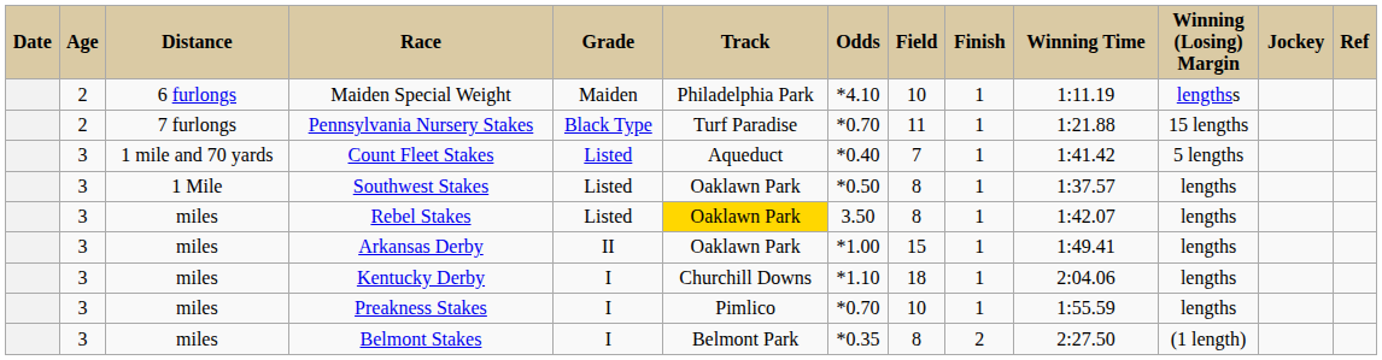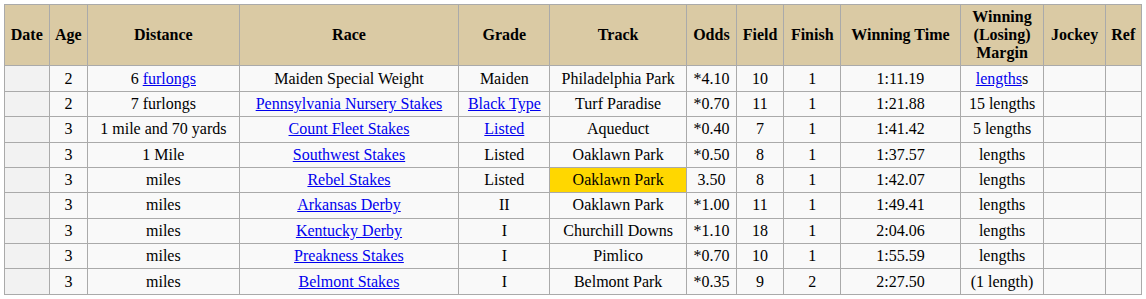Arkansas Derby | Field: 15 -> 11
Belmont Stakes | Field: 8 -> 9
